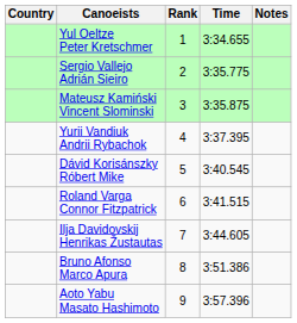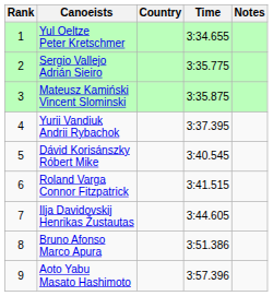columns swapped: Rank <-> Country
